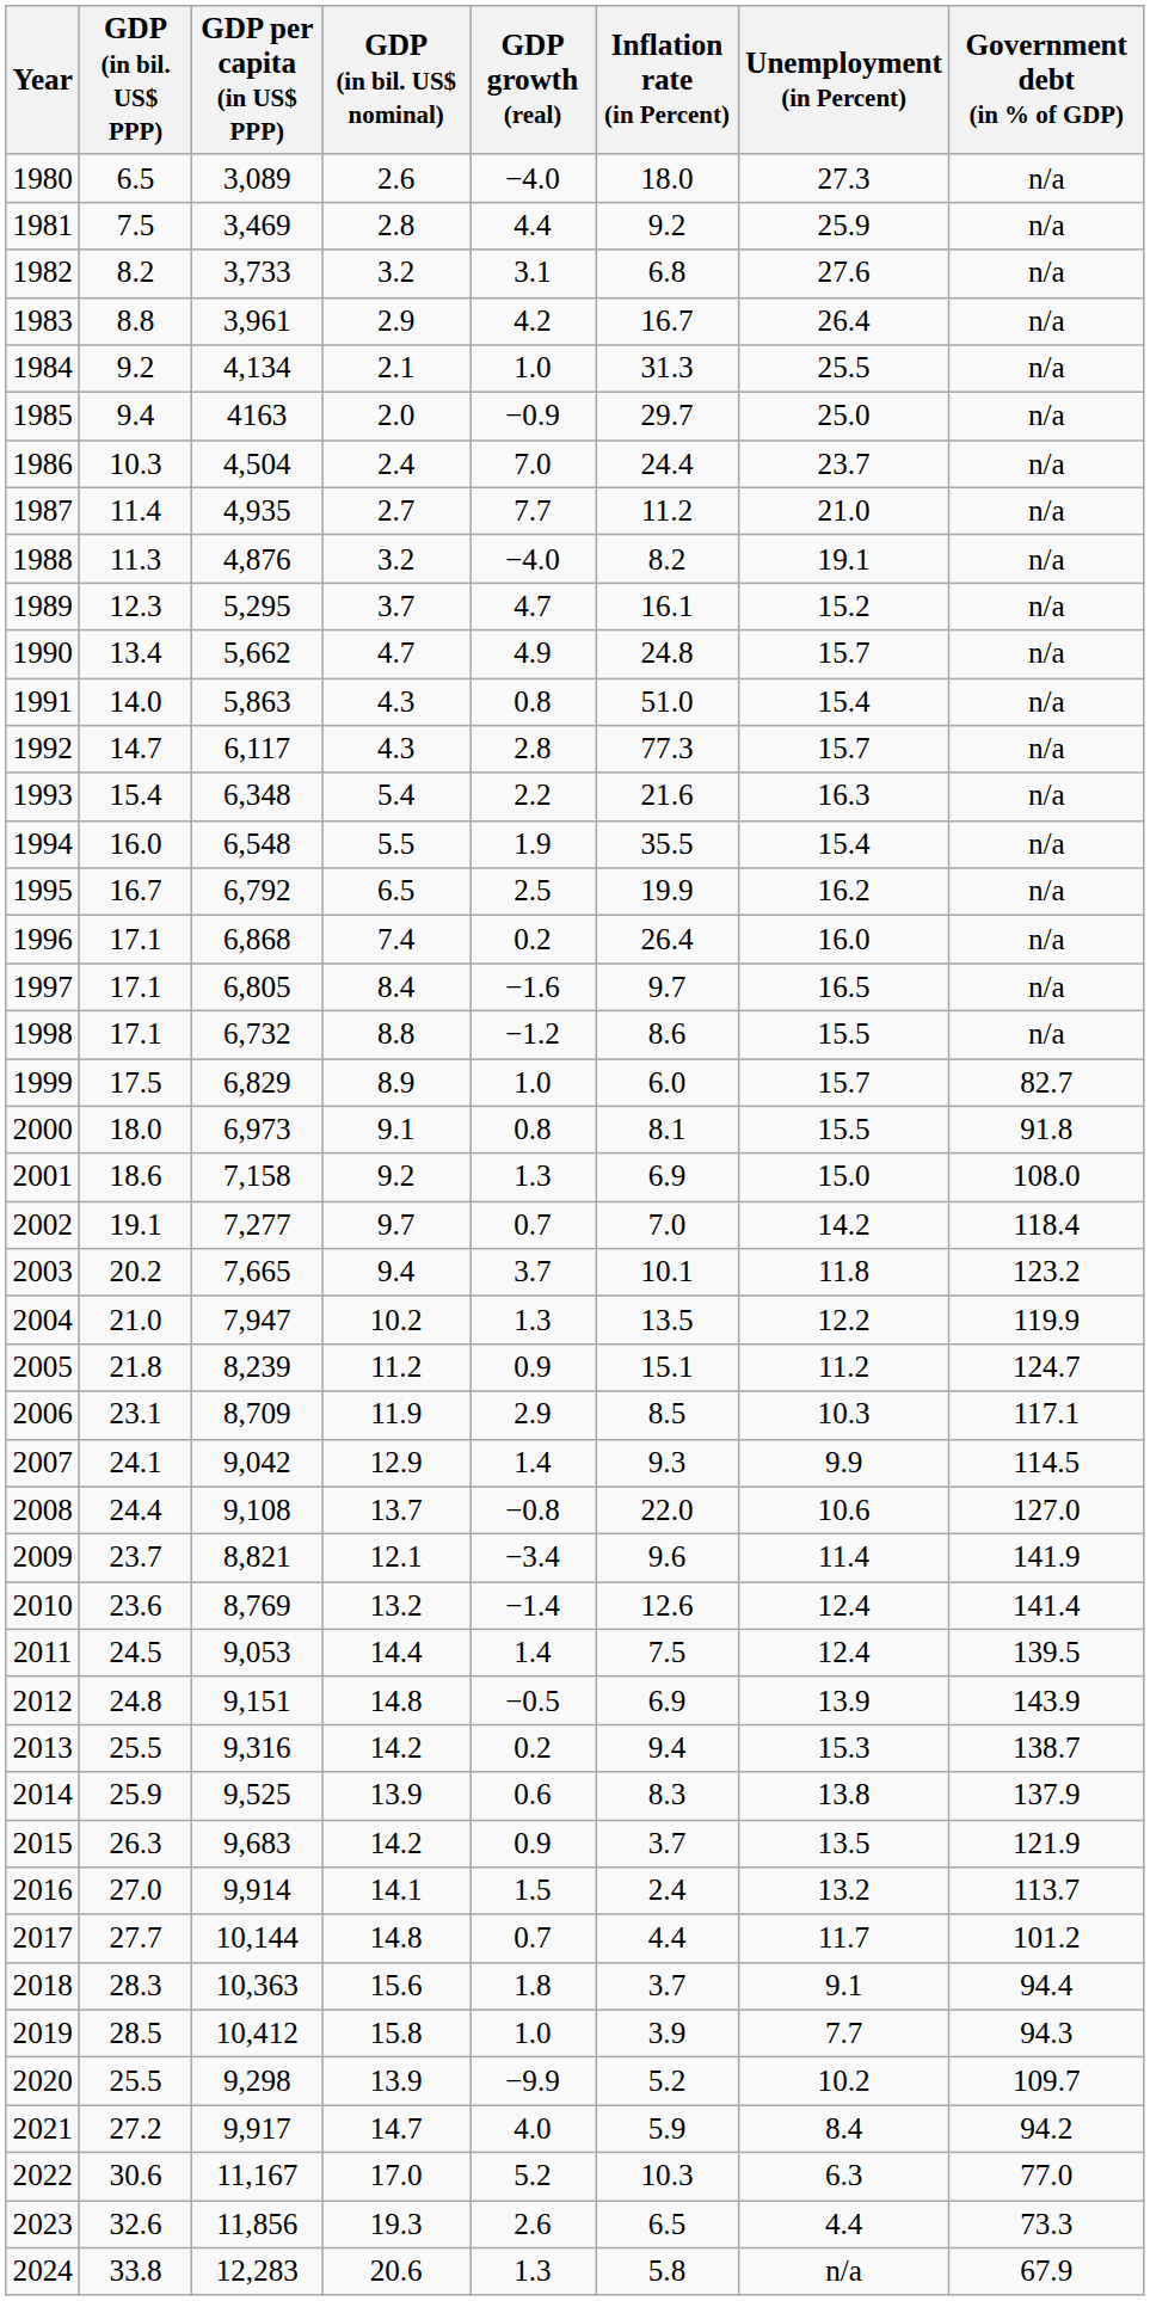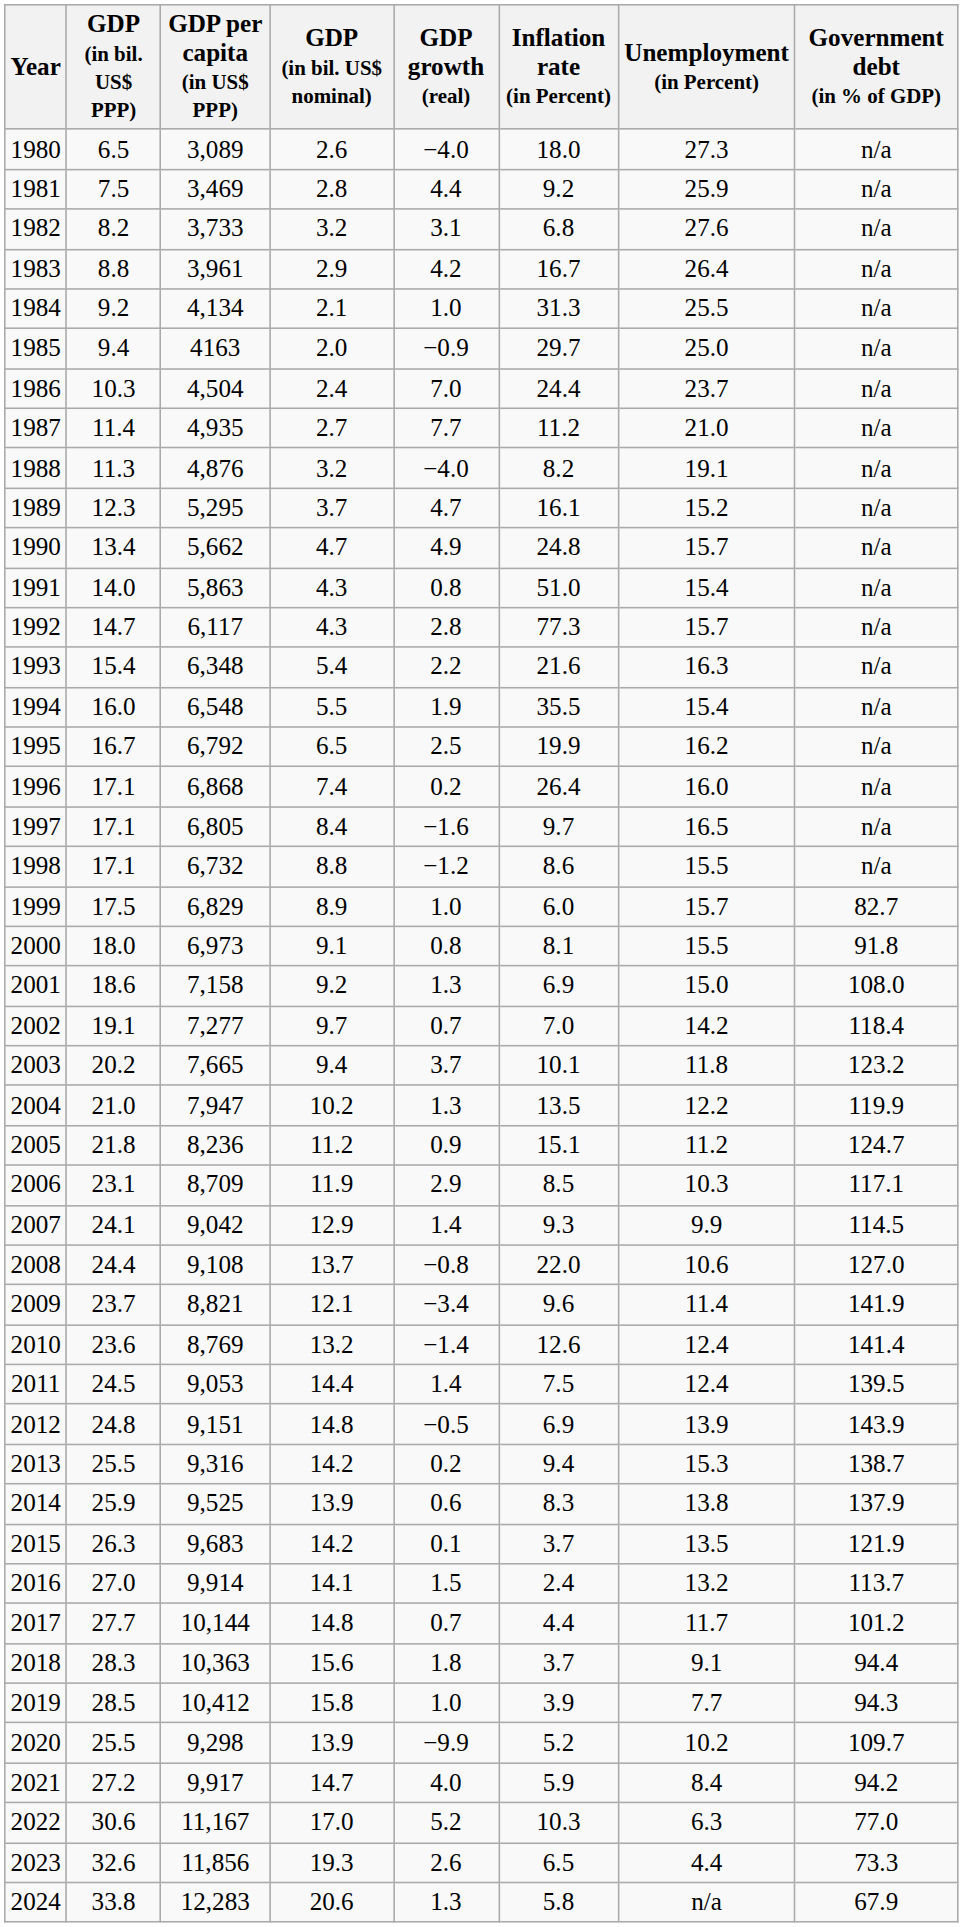2005 | GDP per capita (in US$ PPP): 8,239 -> 8,236
2015 | GDP growth (real): 0.9 -> 0.1
